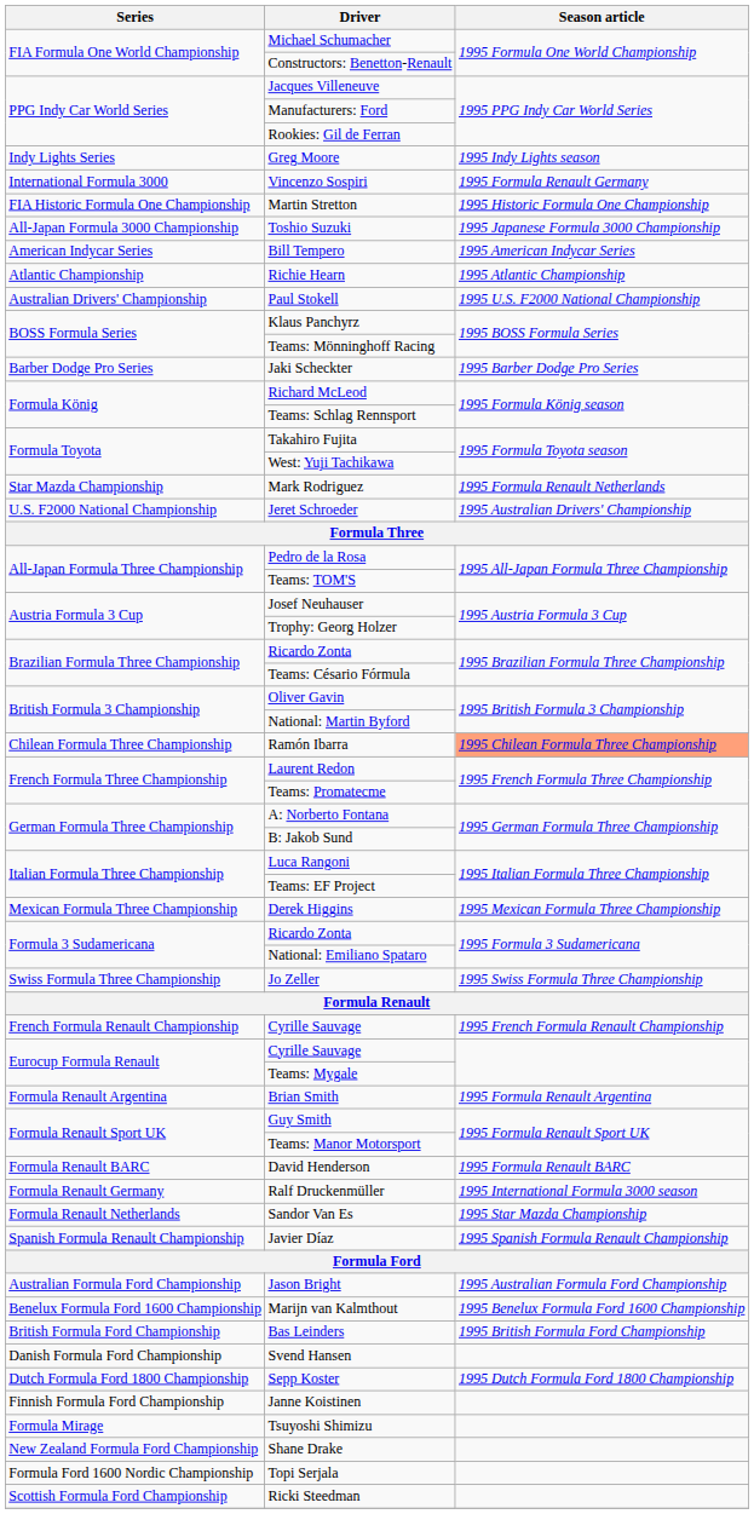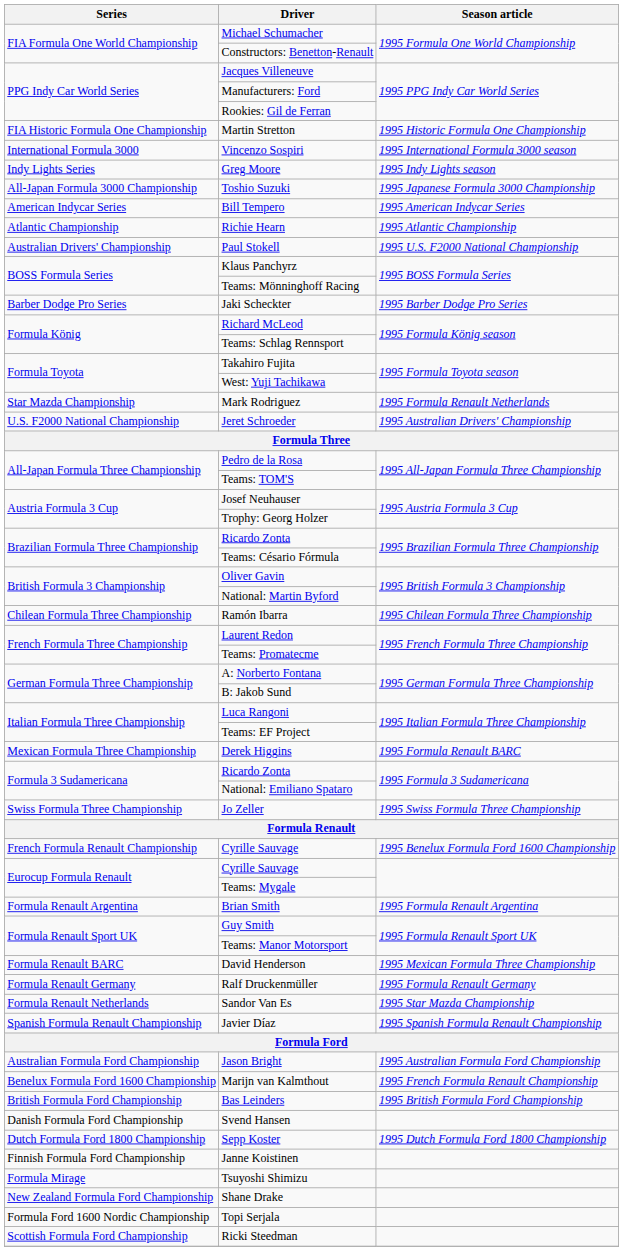rows swapped: Greg Moore <-> Martin Stretton
Vincenzo Sospiri | Season article: 1995 Formula Renault Germany -> 1995 International Formula 3000 season
Ramón Ibarra | Season article: lightsalmon background -> no background
Derek Higgins | Season article: 1995 Mexican Formula Three Championship -> 1995 Formula Renault BARC
French Formula Renault Championship / Cyrille Sauvage | Season article: 1995 French Formula Renault Championship -> 1995 Benelux Formula Ford 1600 Championship
David Henderson | Season article: 1995 Formula Renault BARC -> 1995 Mexican Formula Three Championship
Ralf Druckenmüller | Season article: 1995 International Formula 3000 season -> 1995 Formula Renault Germany
Marijn van Kalmthout | Season article: 1995 Benelux Formula Ford 1600 Championship -> 1995 French Formula Renault Championship
